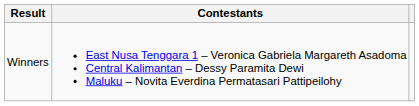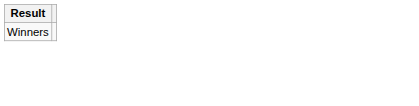- column: Contestants | East Nusa Tenggara 1 – Veronica Gabriela Margareth Asadoma Central Kalimantan – Dessy Paramita Dewi Maluku – Novita Everdina Permatasari Pattipeilohy
